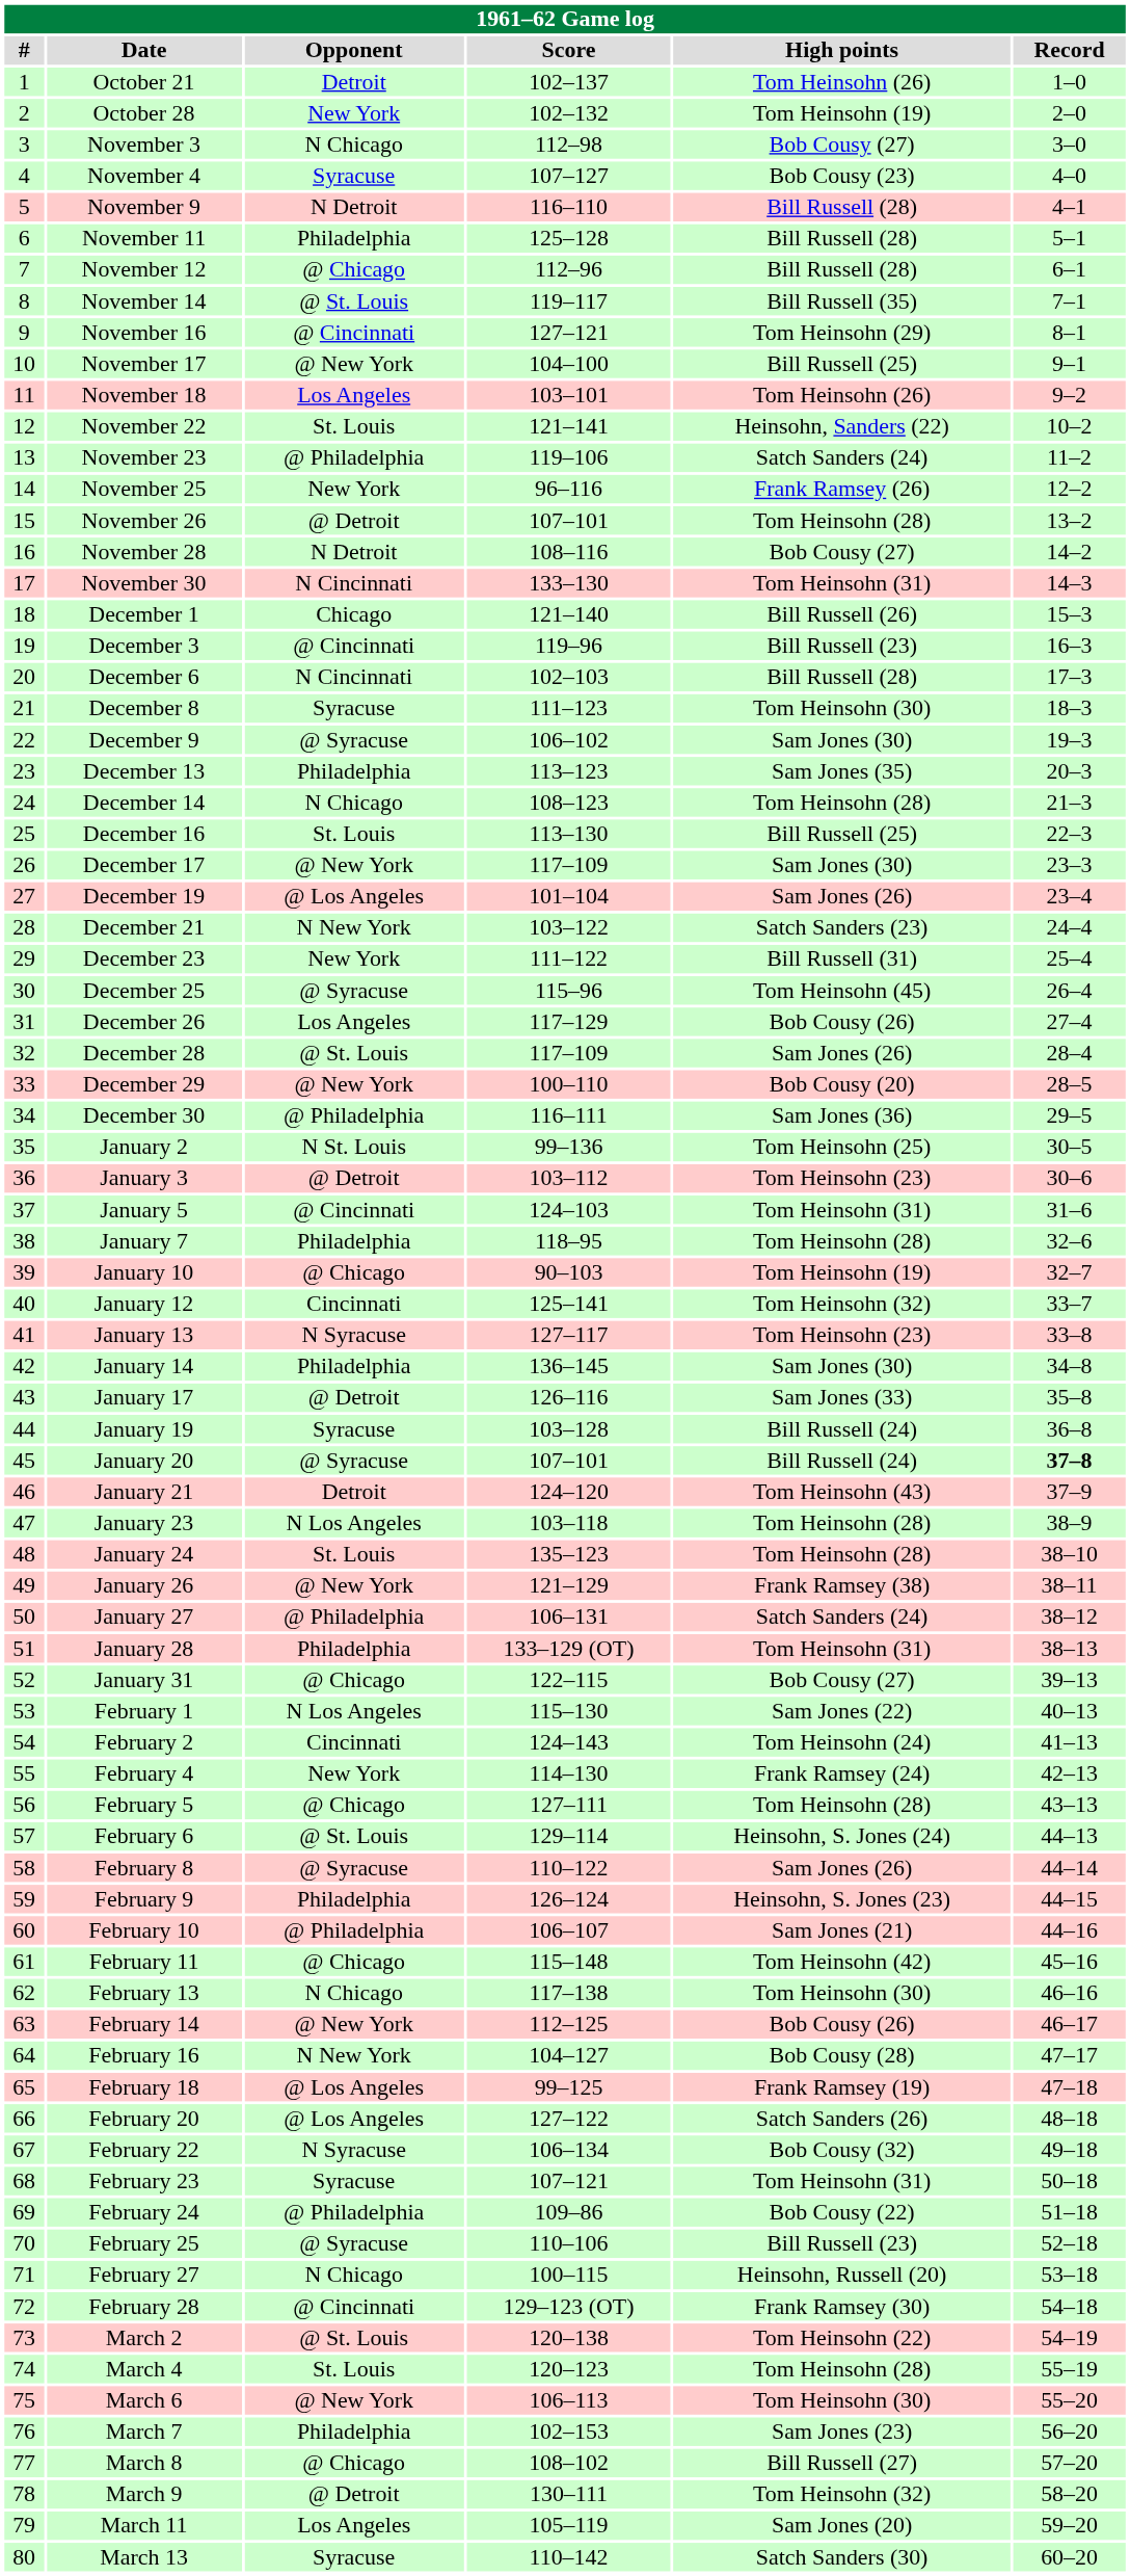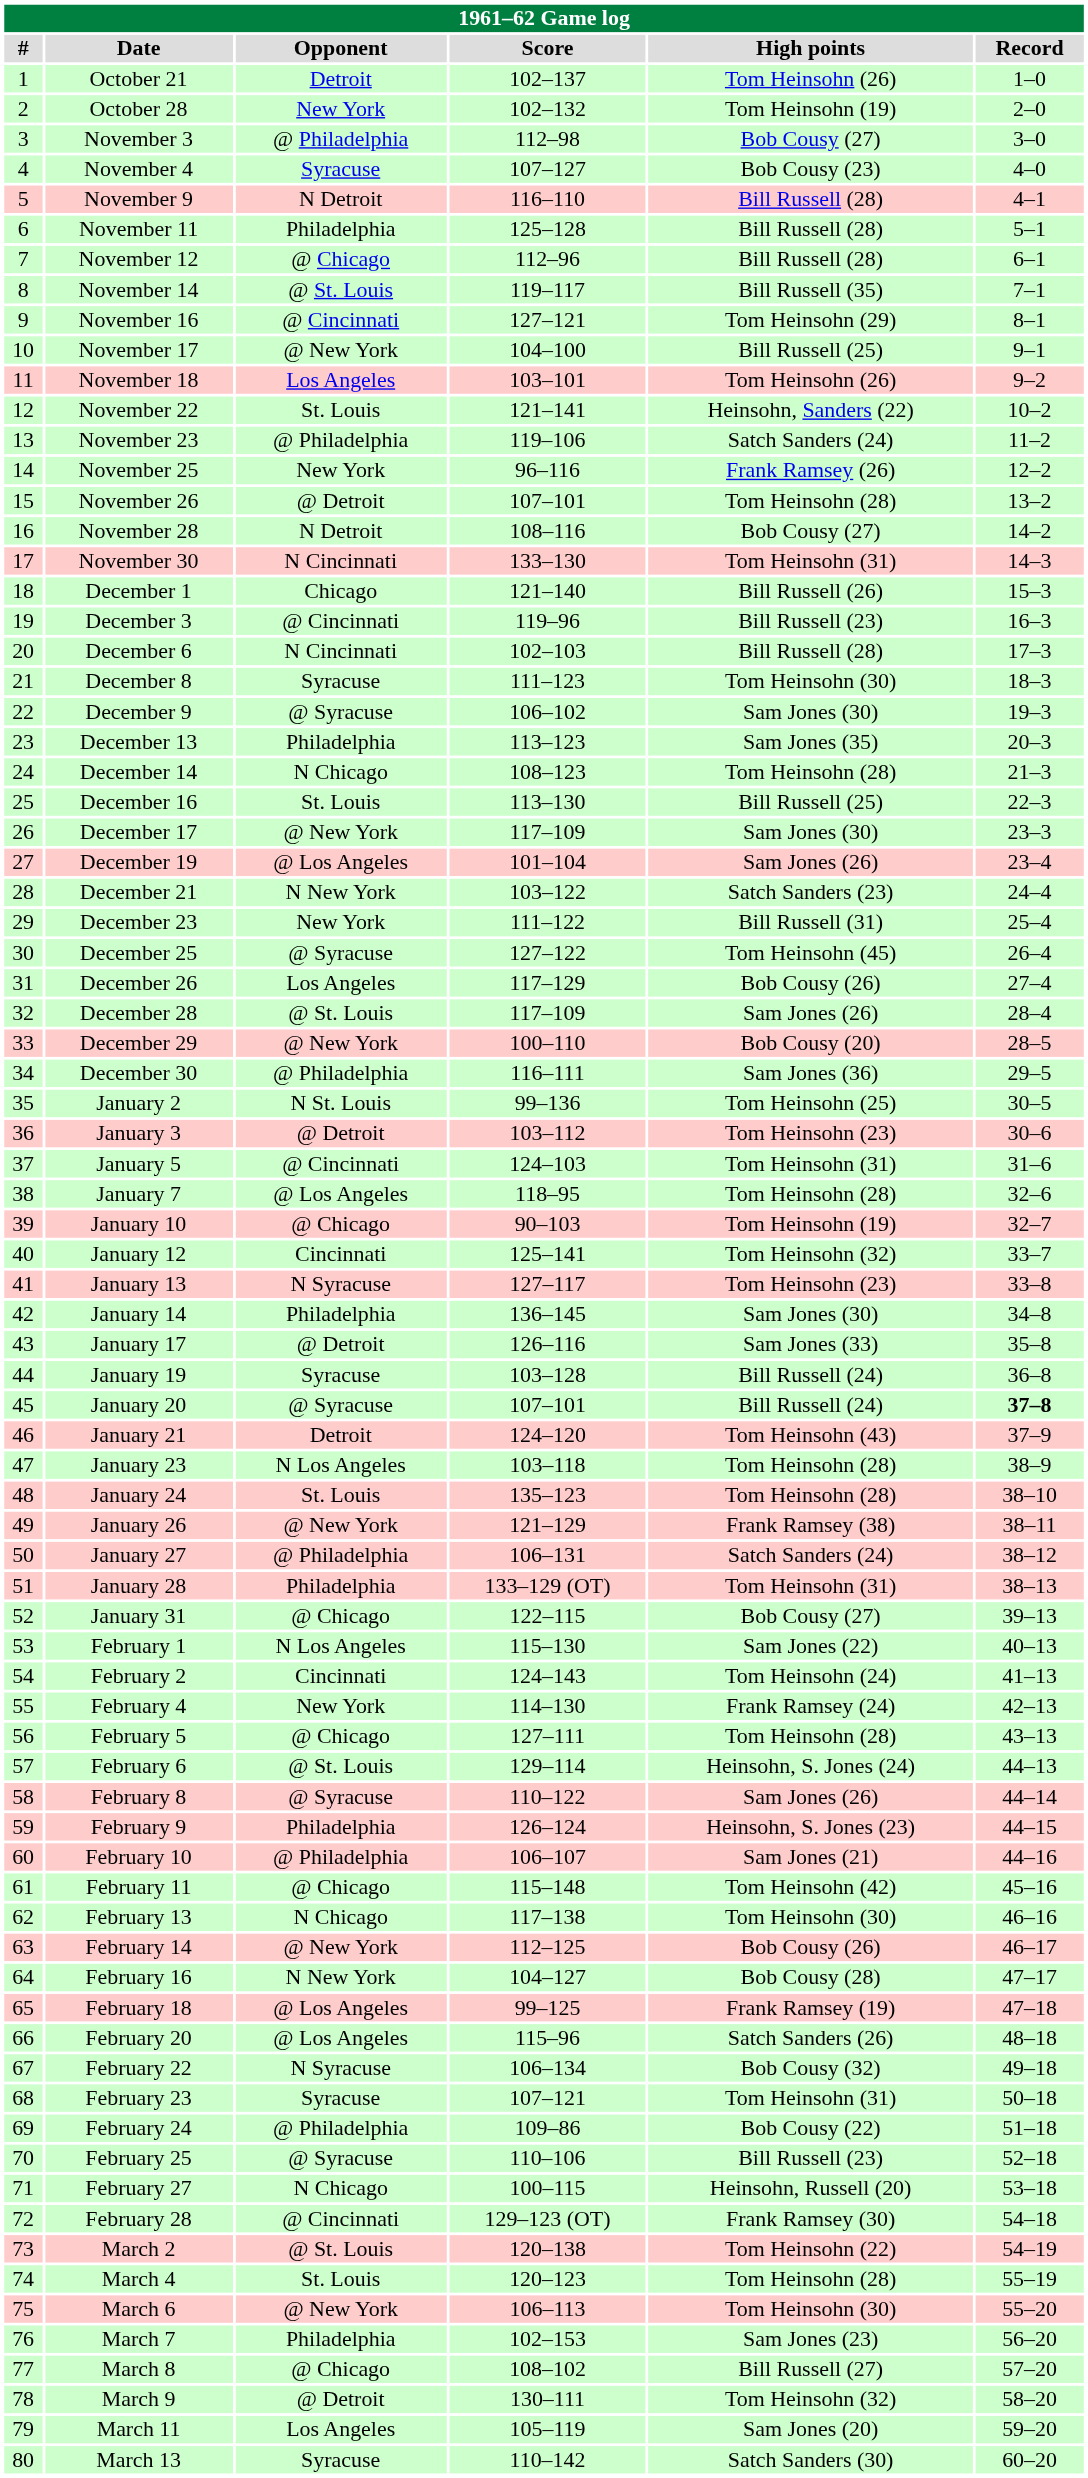November 3 | Opponent: N Chicago -> @ Philadelphia
December 25 | Score: 115–96 -> 127–122
January 7 | Opponent: Philadelphia -> @ Los Angeles
February 20 | Score: 127–122 -> 115–96
